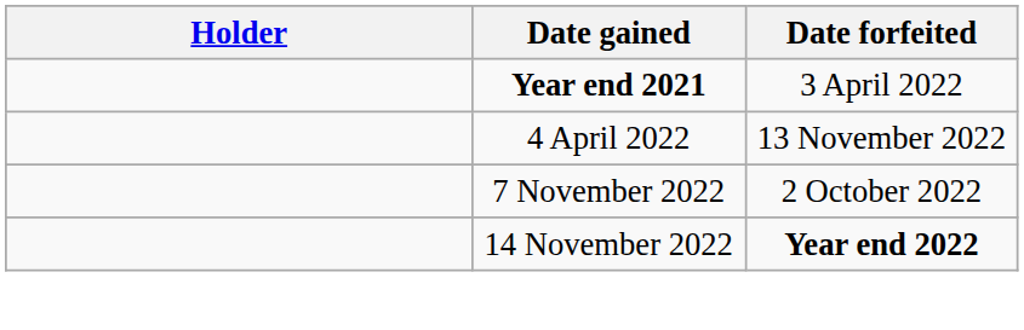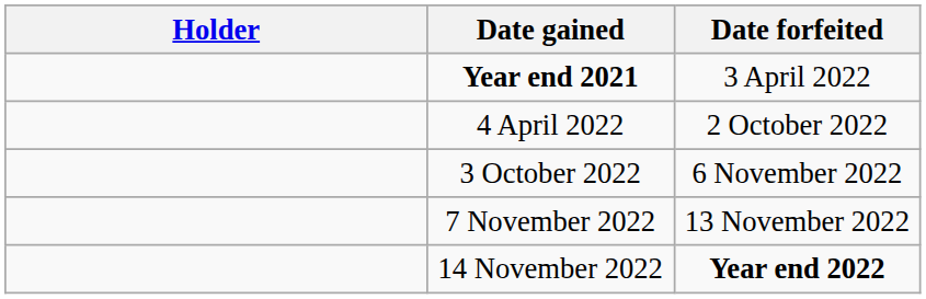4 April 2022 | Date forfeited: 13 November 2022 -> 2 October 2022
+ row: 3 October 2022 | 6 November 2022
7 November 2022 | Date forfeited: 2 October 2022 -> 13 November 2022
